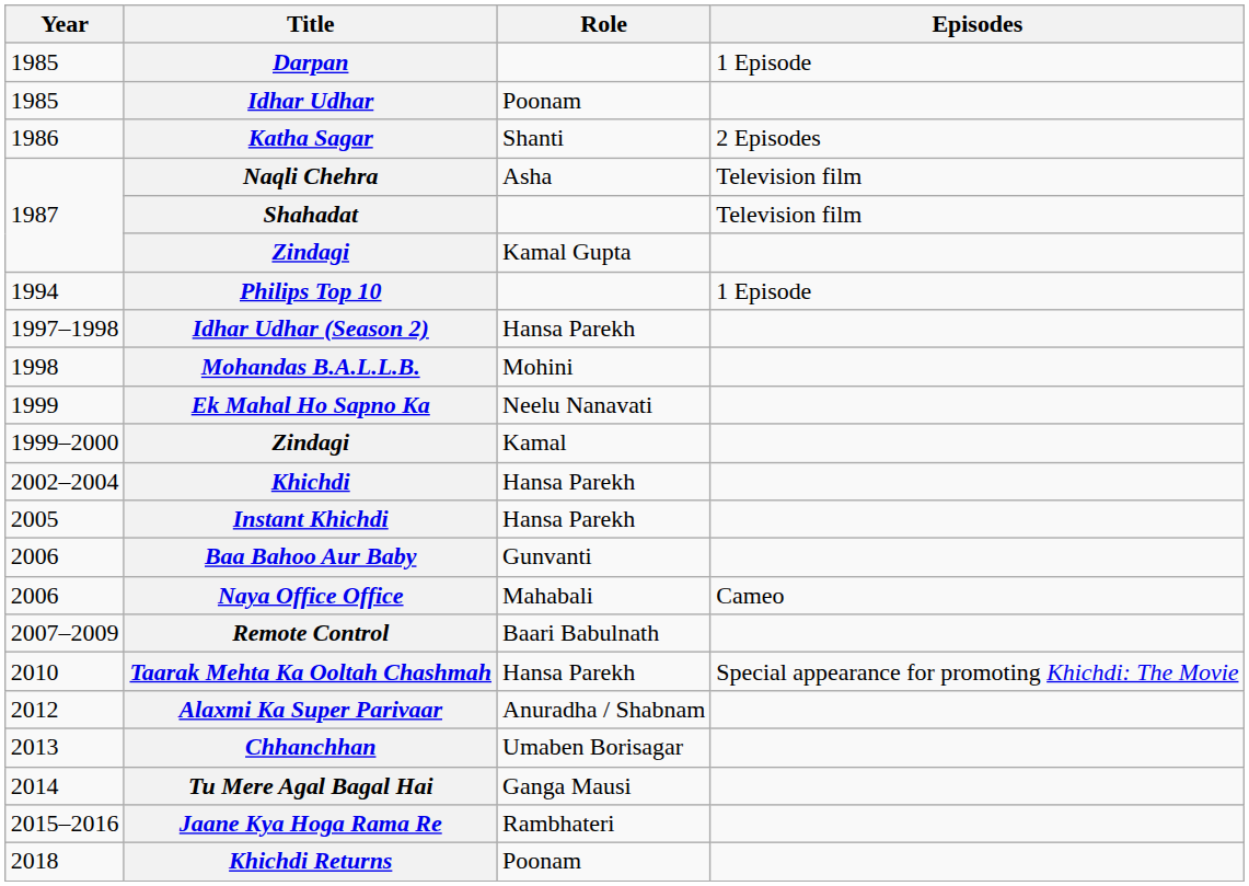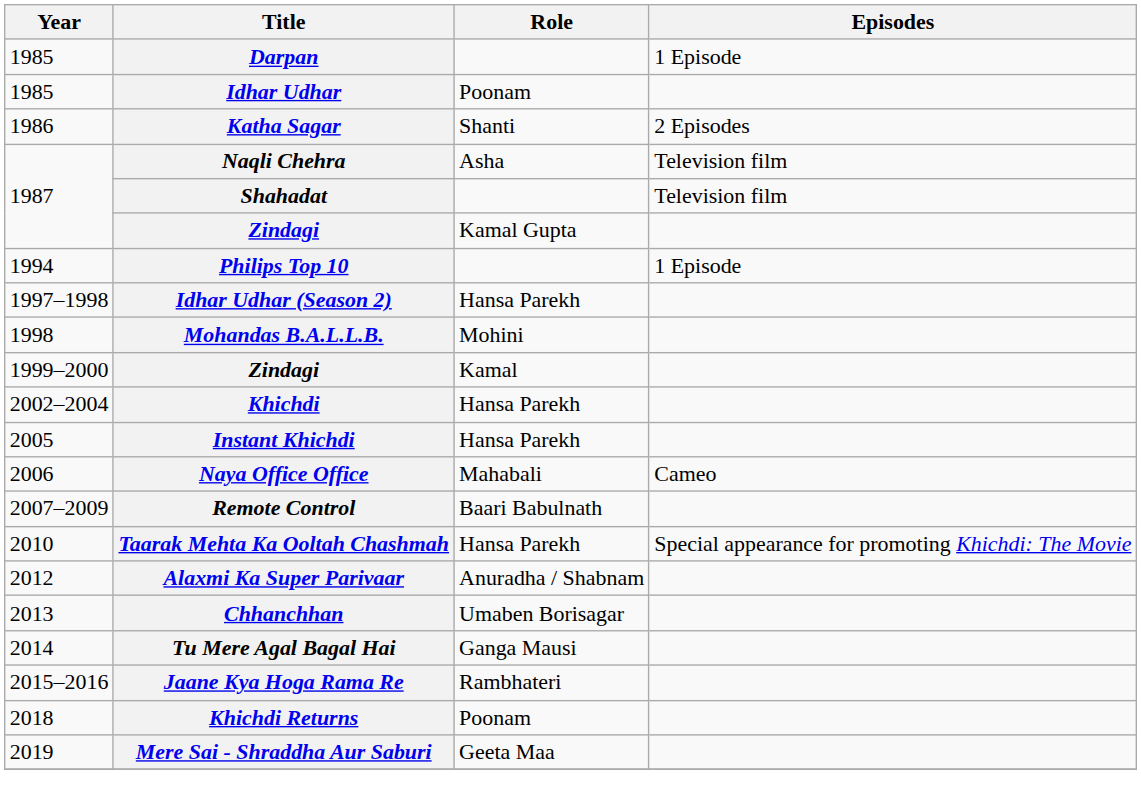- row: 1999 | Ek Mahal Ho Sapno Ka | Neelu Nanavati
- row: 2006 | Baa Bahoo Aur Baby | Gunvanti
+ row: 2019 | Mere Sai - Shraddha Aur Saburi | Geeta Maa
